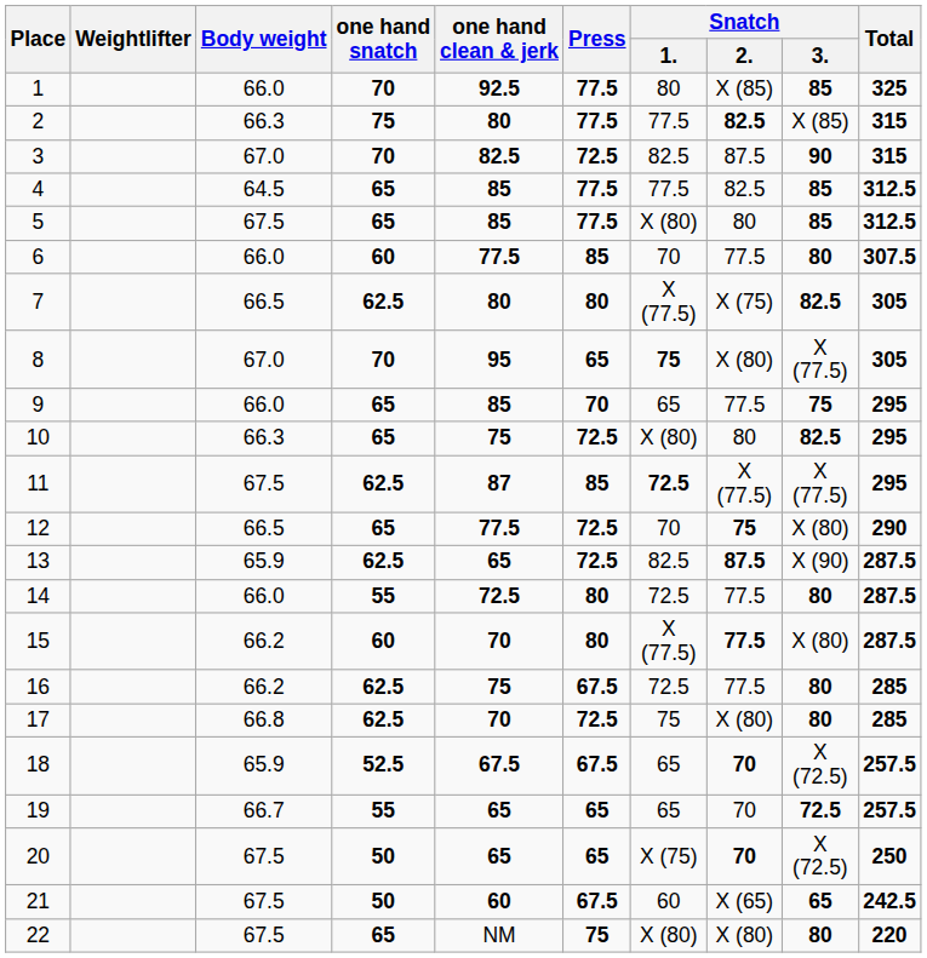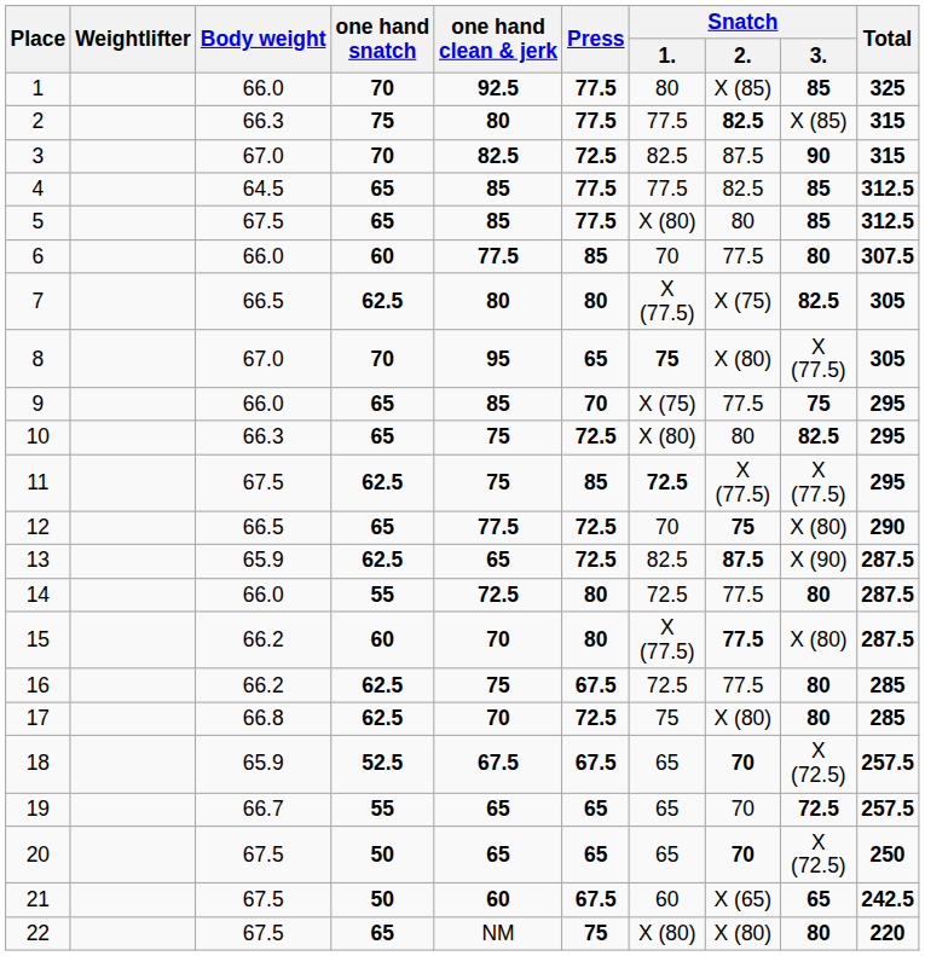9 | Snatch / 1.: 65 -> X (75)
11 | one hand clean & jerk: 87 -> 75
20 | Snatch / 1.: X (75) -> 65
